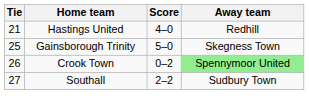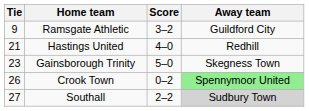+ row: 9 | Ramsgate Athletic | 3–2 | Guildford City
Gainsborough Trinity | Tie: 25 -> 23
Southall | Away team: no background -> lightgrey background
